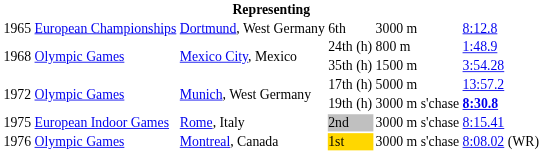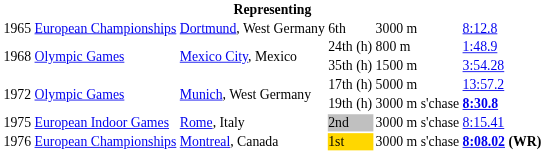1st | column 2: Olympic Games -> European Championships
1st | column 6: normal -> bold
